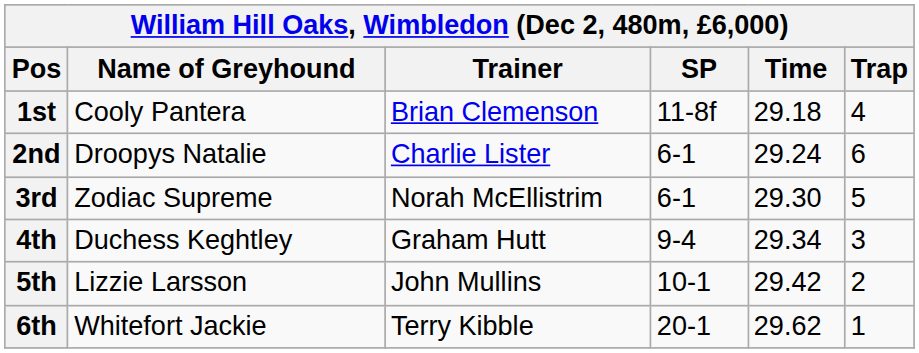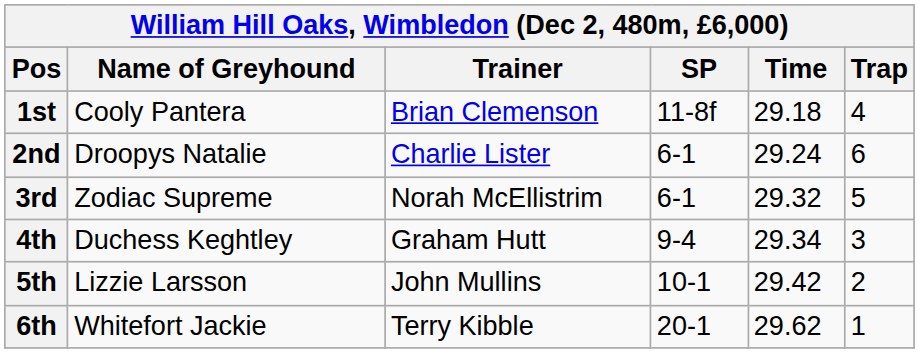3rd | Time: 29.30 -> 29.32
